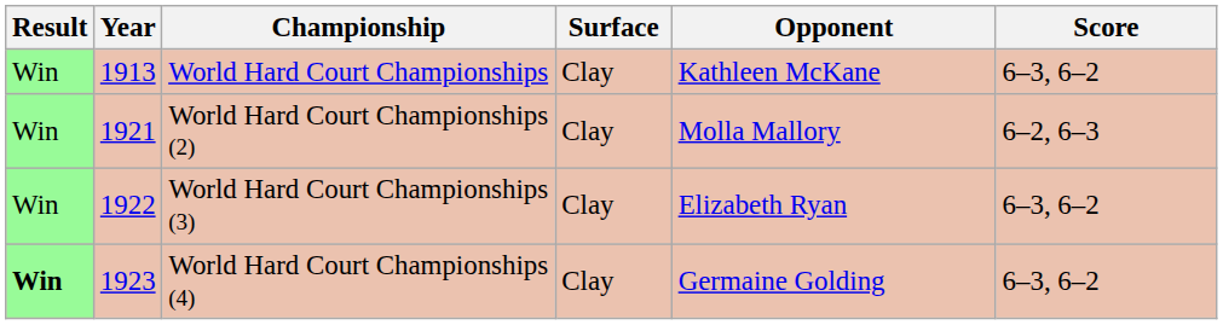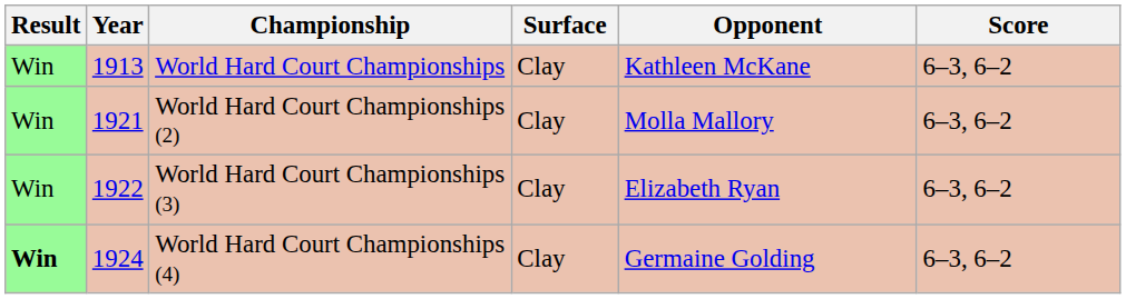World Hard Court Championships (2) | Score: 6–2, 6–3 -> 6–3, 6–2
World Hard Court Championships (4) | Year: 1923 -> 1924
